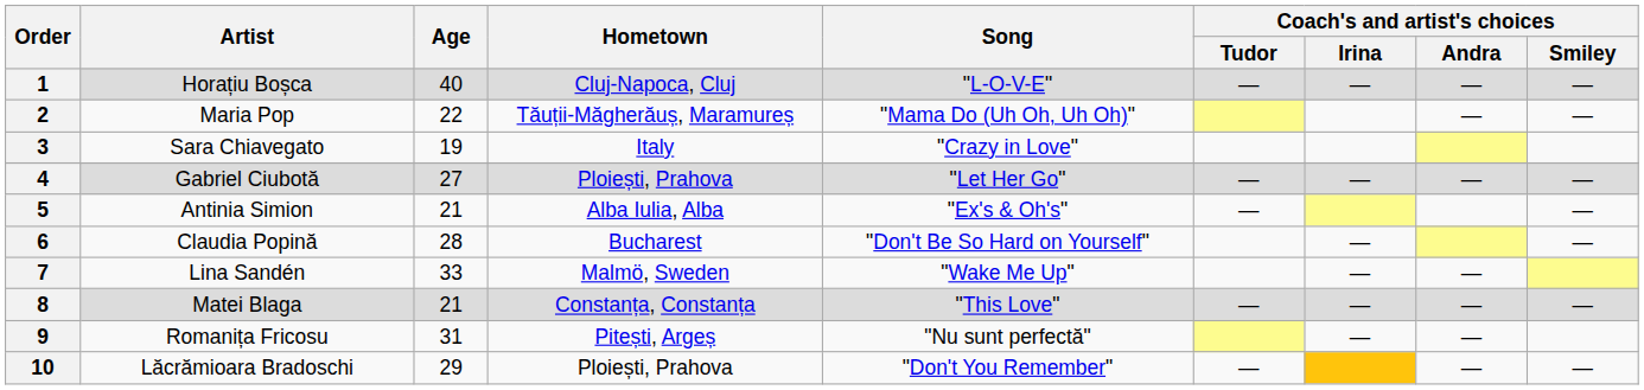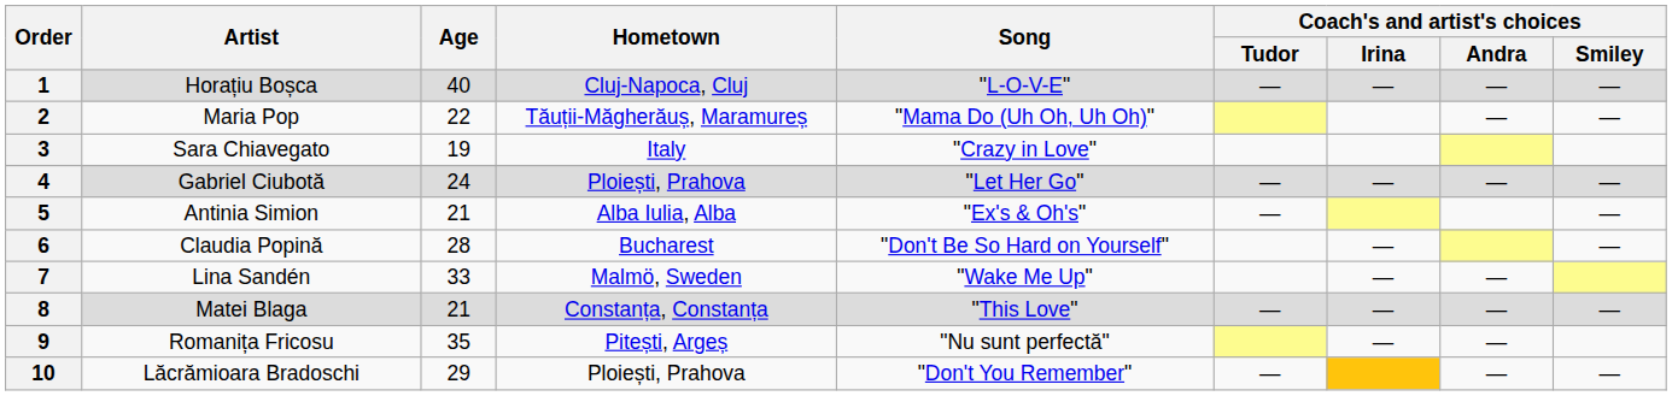4 | Age: 27 -> 24
9 | Age: 31 -> 35
